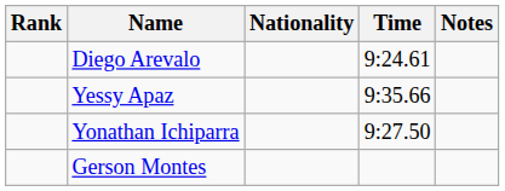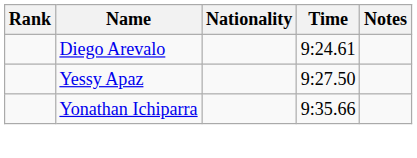Yessy Apaz | Time: 9:35.66 -> 9:27.50
Yonathan Ichiparra | Time: 9:27.50 -> 9:35.66
- row: Gerson Montes
